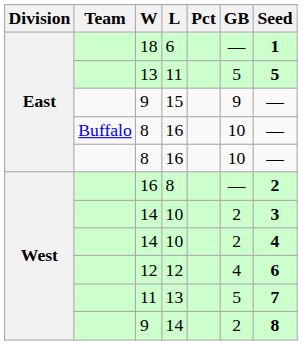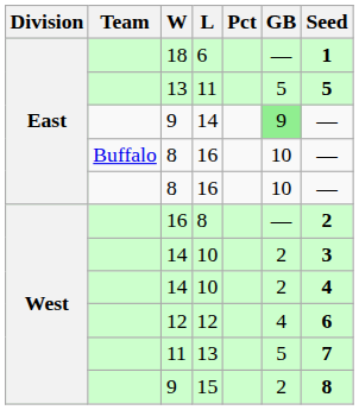East / 9 | L: 15 -> 14
East / 9 | GB: no background -> lightgreen background
West / 9 | L: 14 -> 15
